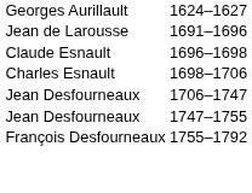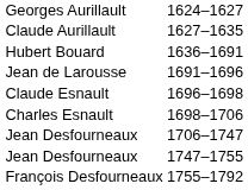+ row: Claude Aurillault | 1627–1635
+ row: Hubert Bouard | 1636–1691
